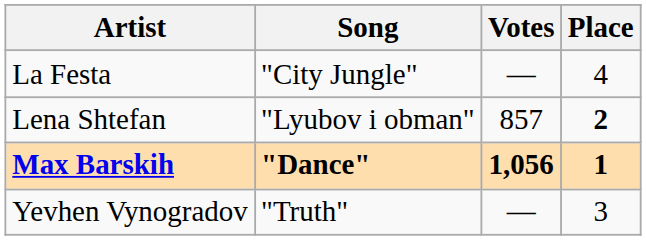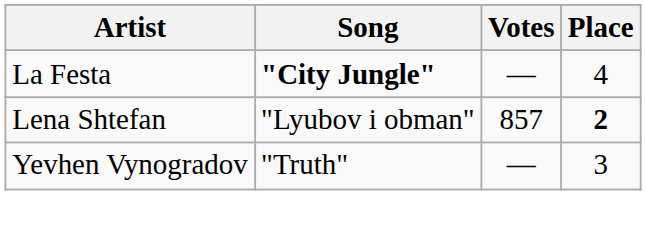La Festa | Song: normal -> bold
- row: Max Barskih | "Dance" | 1,056 | 1
